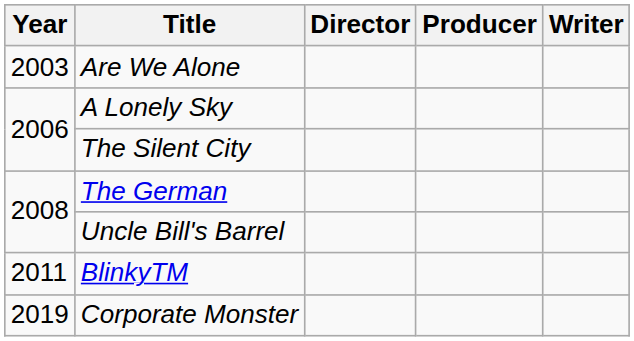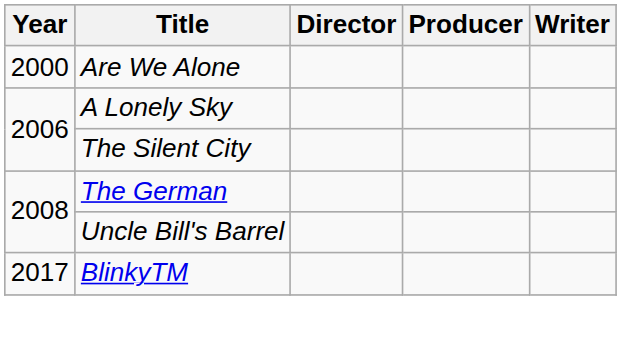Are We Alone | Year: 2003 -> 2000
BlinkyTM | Year: 2011 -> 2017
- row: 2019 | Corporate Monster
